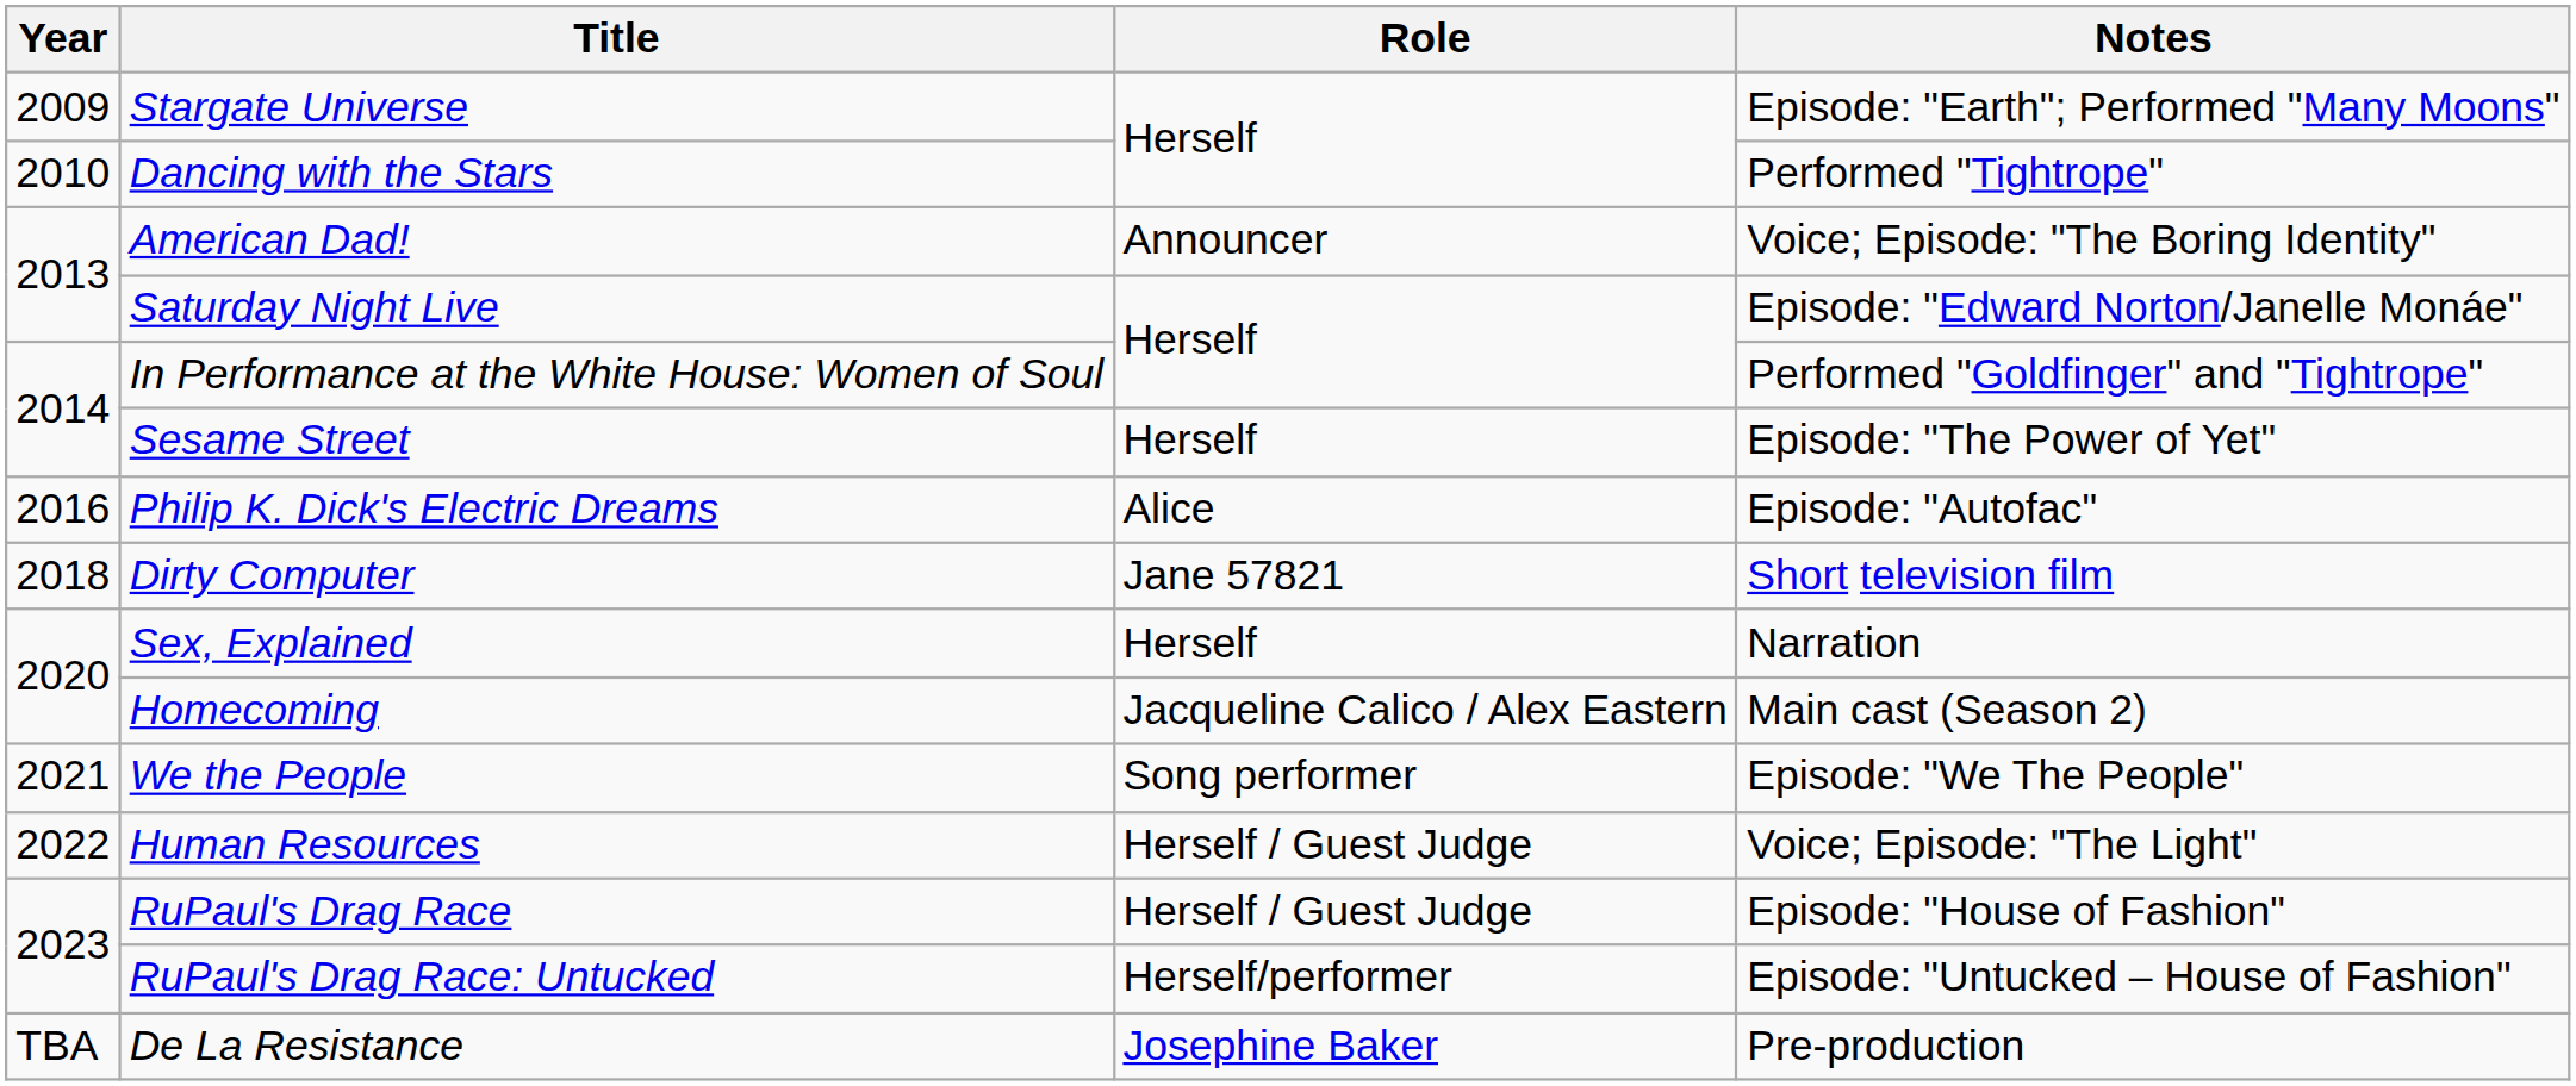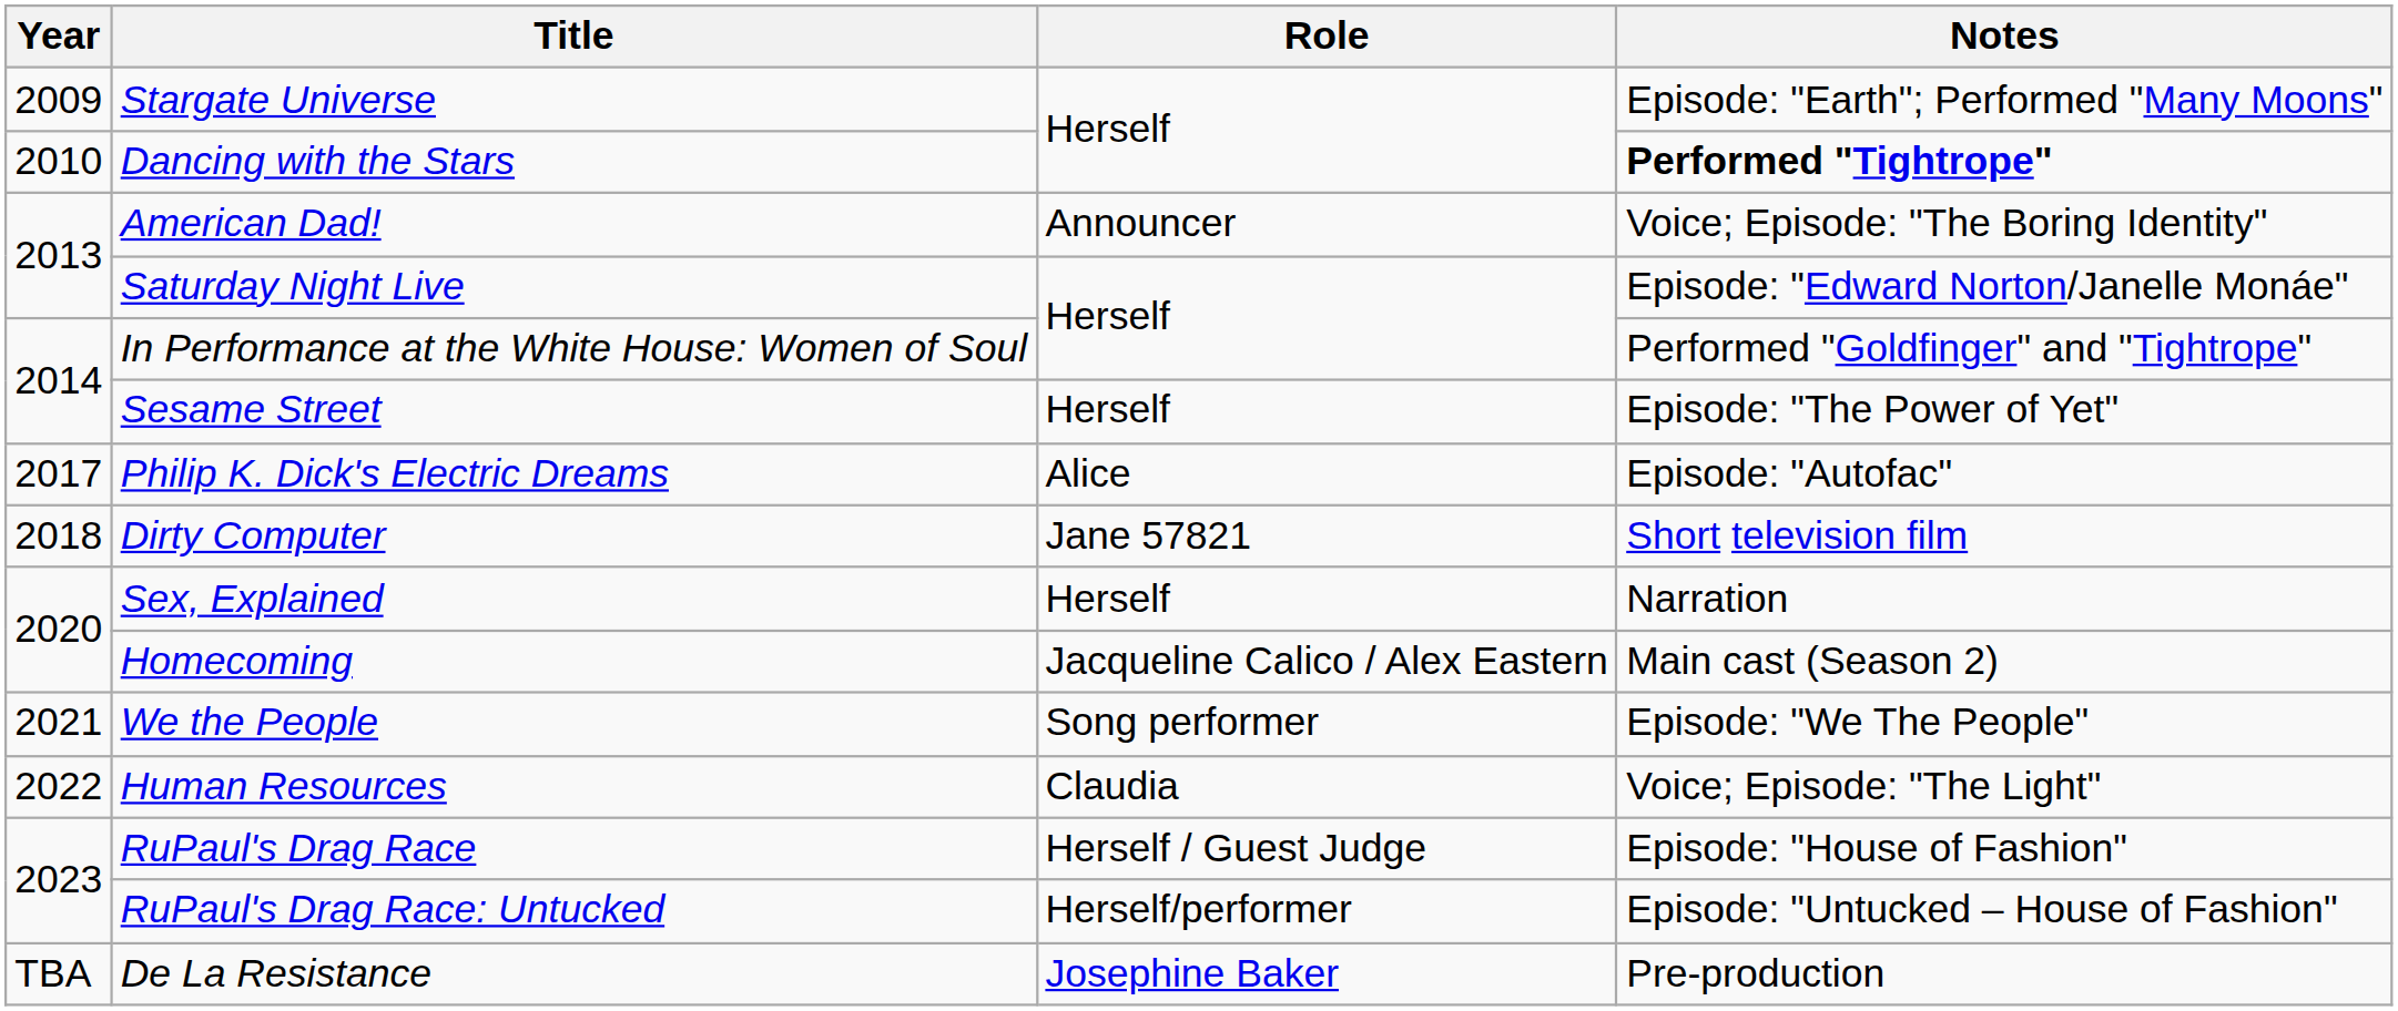Dancing with the Stars | Notes: normal -> bold
Philip K. Dick's Electric Dreams | Year: 2016 -> 2017
Human Resources | Role: Herself / Guest Judge -> Claudia
